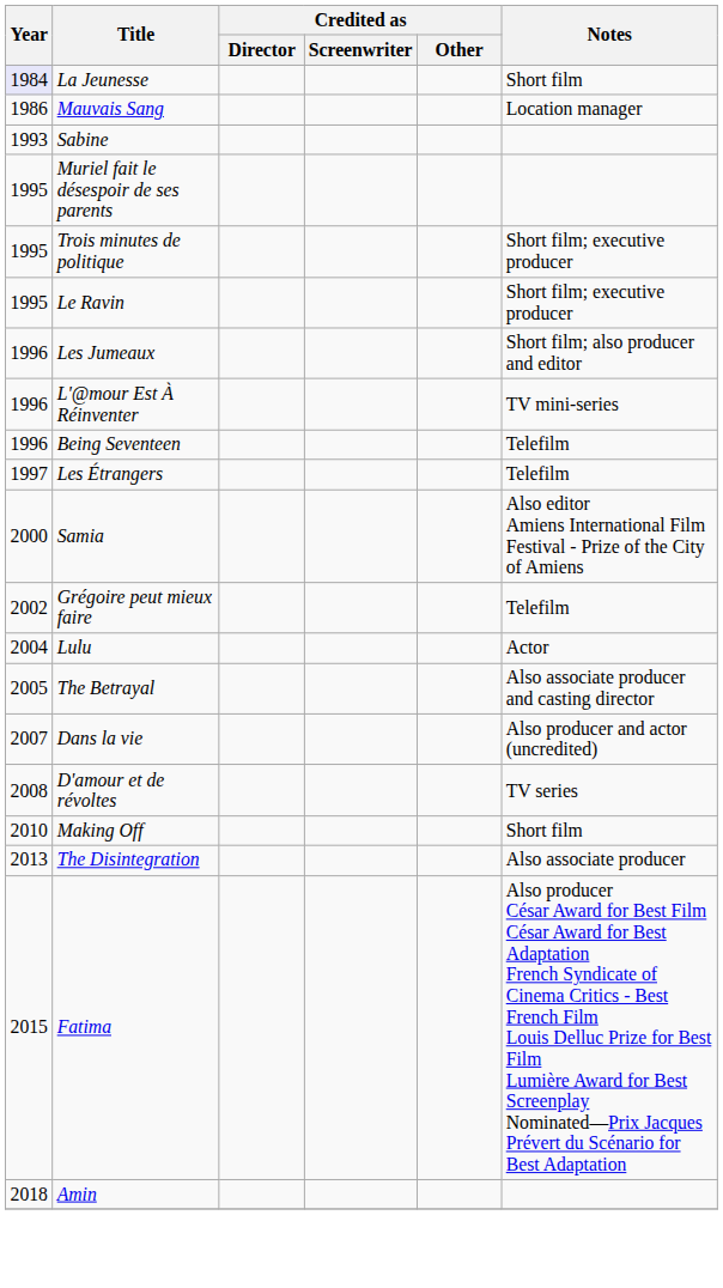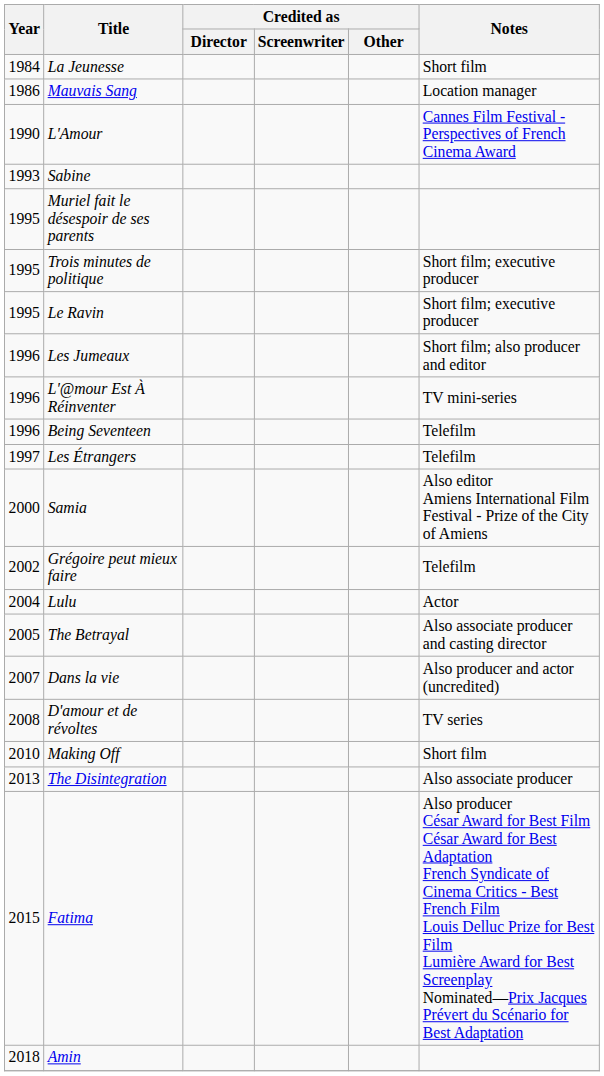La Jeunesse | Year: lavender background -> no background
+ row: 1990 | L'Amour | Cannes Film Festival - Perspectives of French Cinema Award
